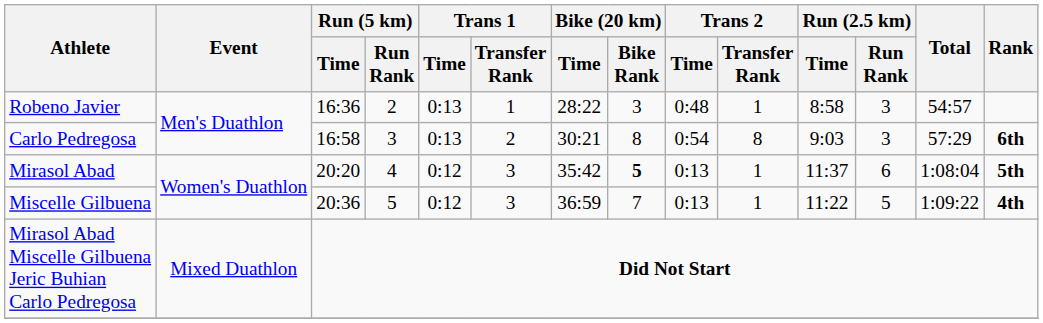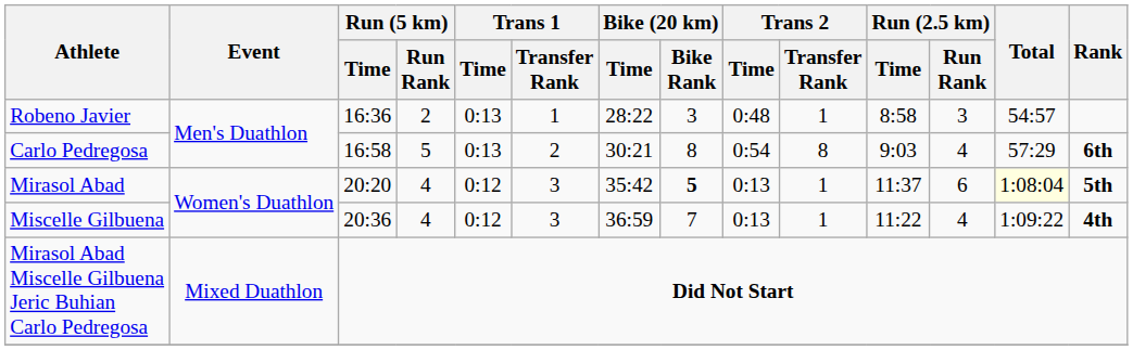Carlo Pedregosa | Run (5 km) / Run Rank: 3 -> 5
Carlo Pedregosa | Run (2.5 km) / Run Rank: 3 -> 4
Mirasol Abad | Total: no background -> lightyellow background
Miscelle Gilbuena | Run (5 km) / Run Rank: 5 -> 4
Miscelle Gilbuena | Run (2.5 km) / Run Rank: 5 -> 4
